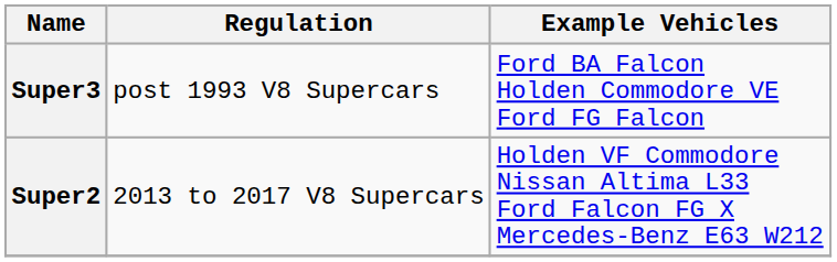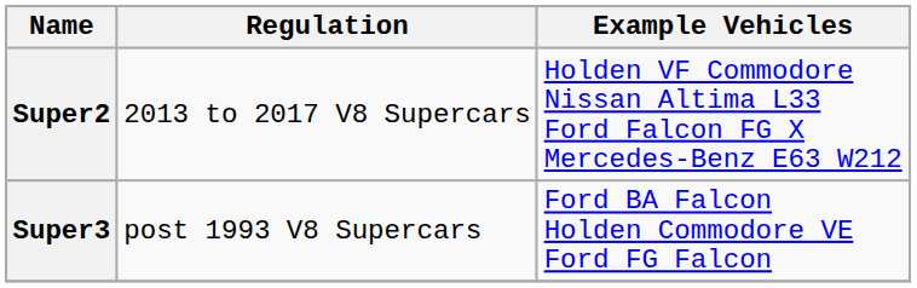rows swapped: Super2 <-> Super3
